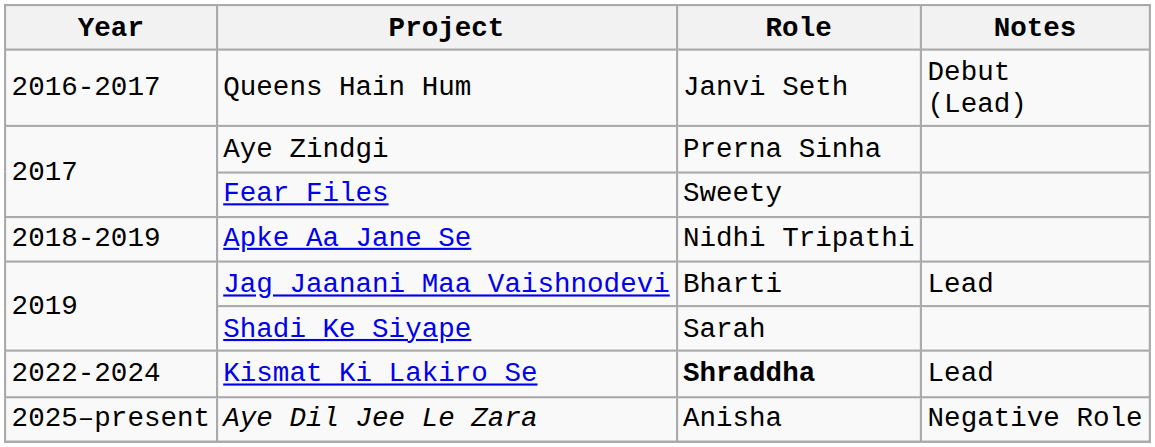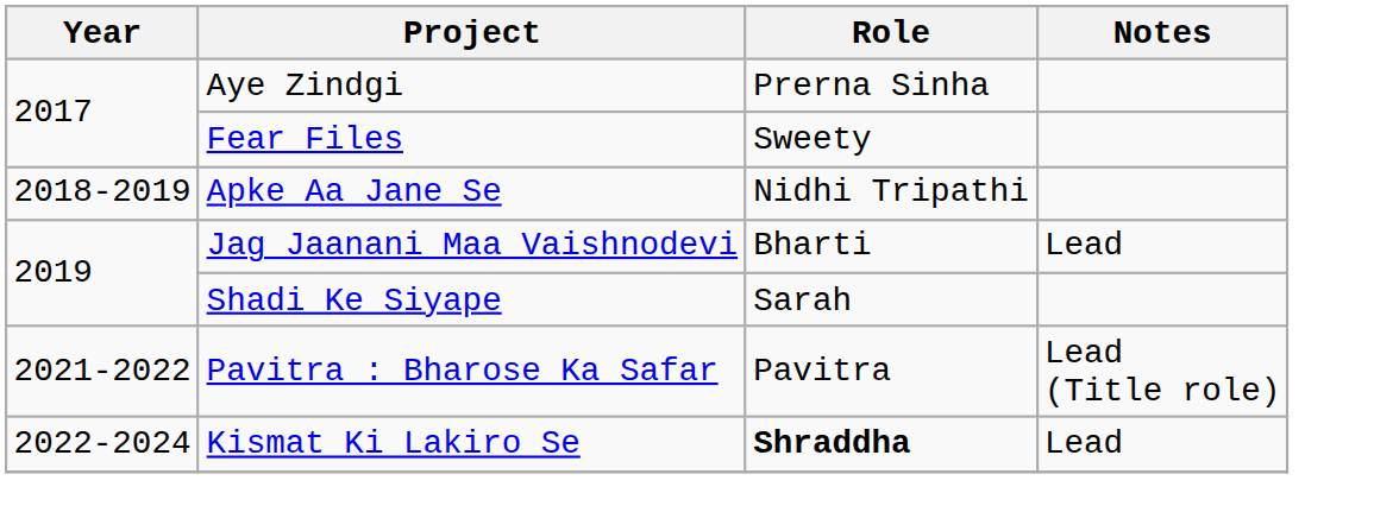- row: 2016-2017 | Queens Hain Hum | Janvi Seth | Debut (Lead)
+ row: 2021-2022 | Pavitra : Bharose Ka Safar | Pavitra | Lead (Title role)
- row: 2025–present | Aye Dil Jee Le Zara | Anisha | Negative Role
